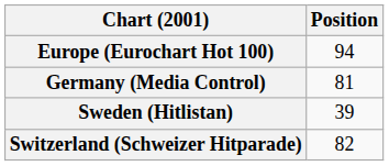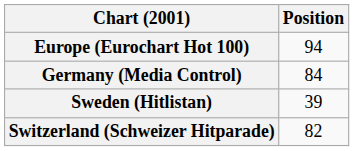Germany (Media Control) | Position: 81 -> 84
